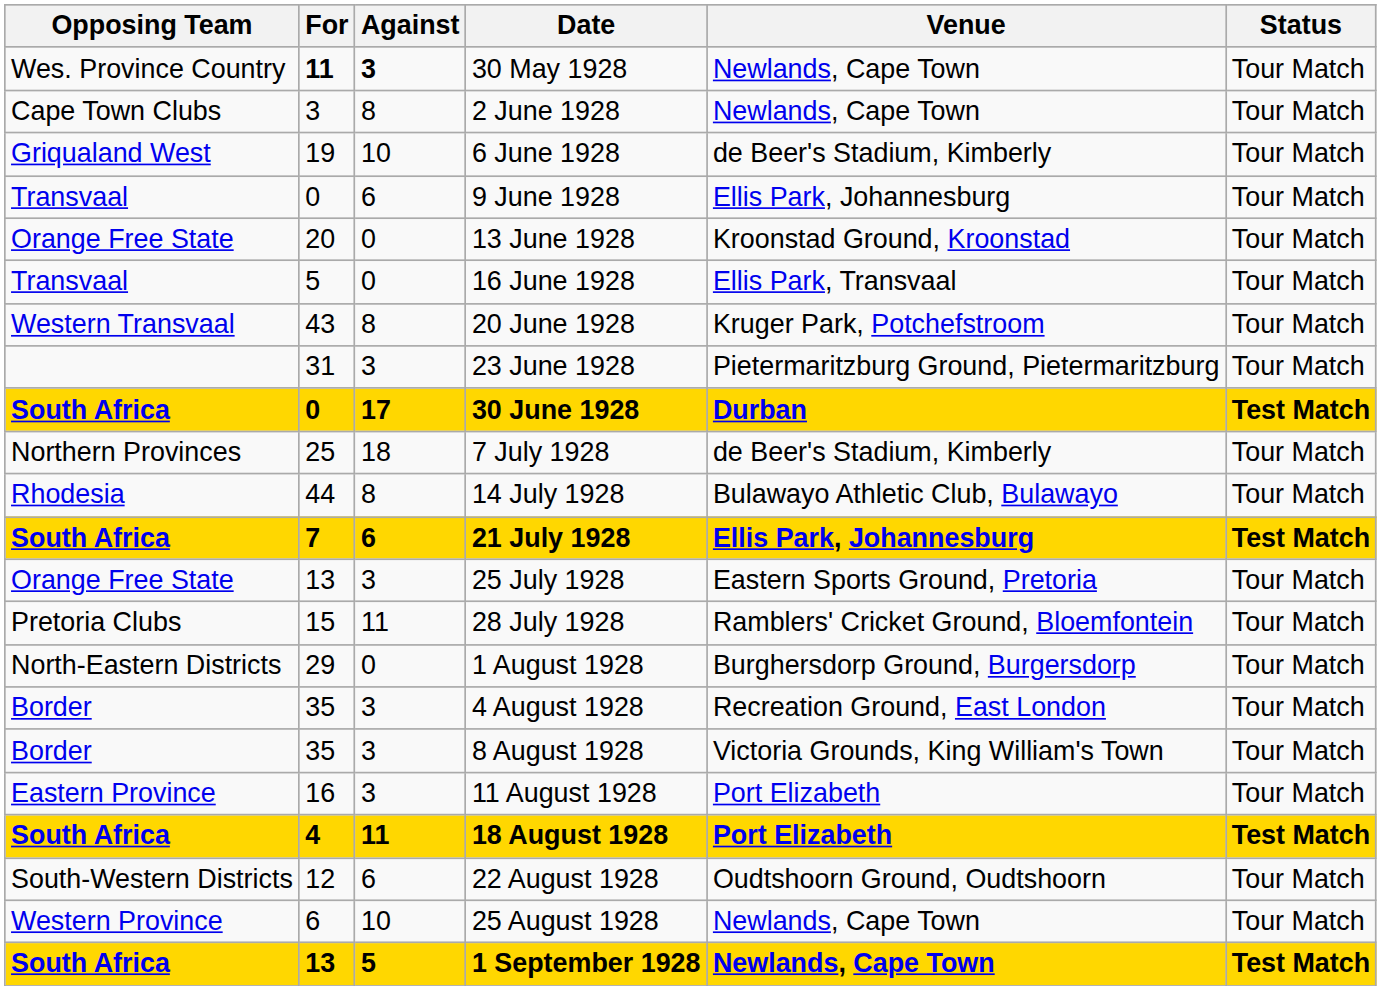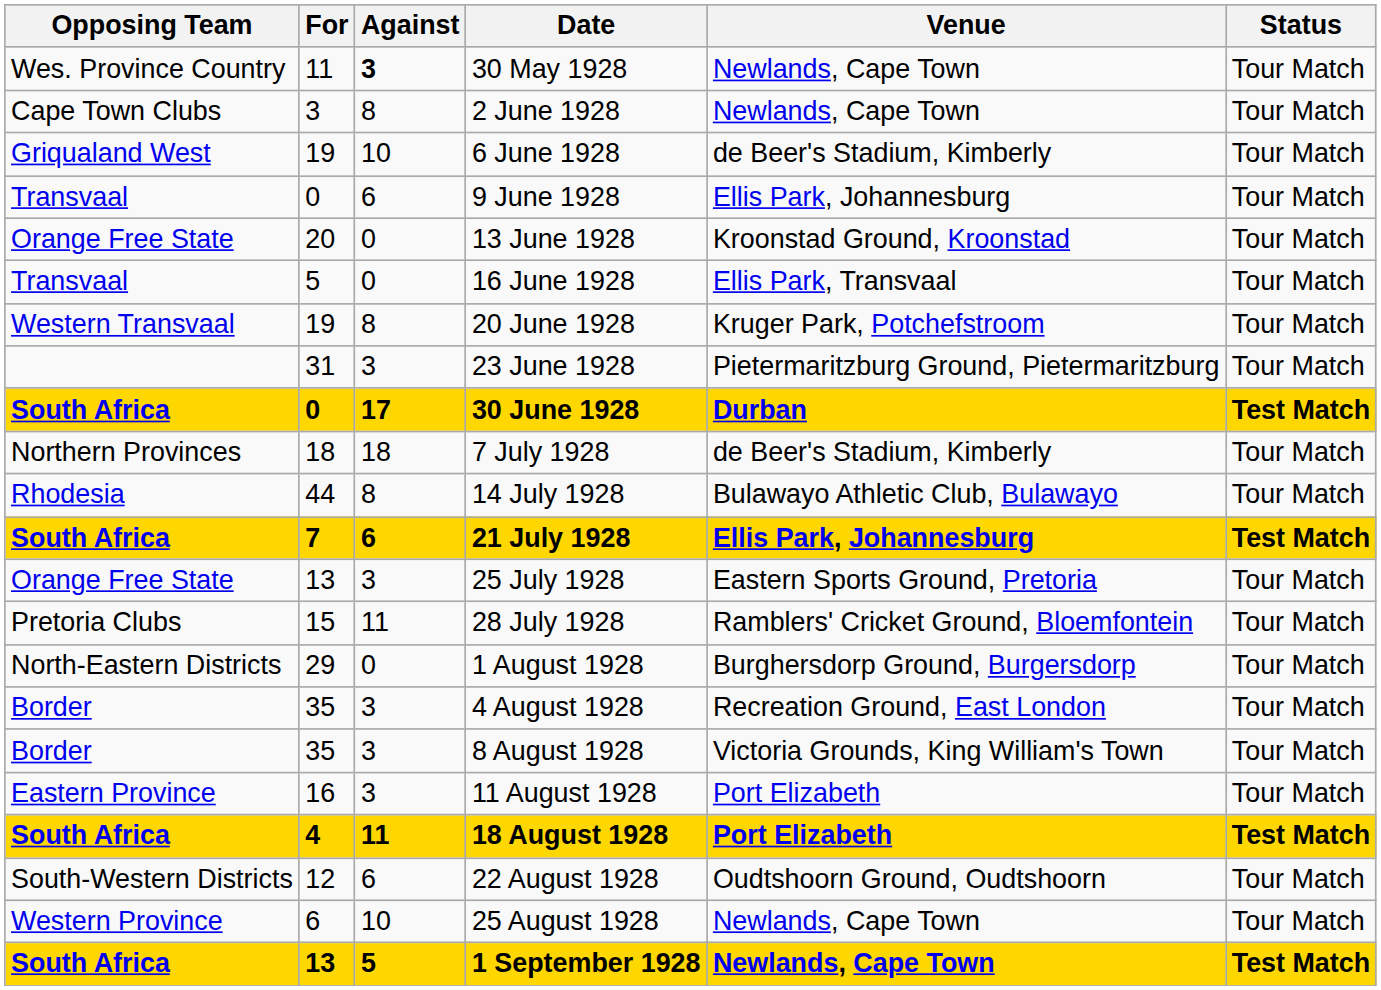30 May 1928 | For: bold -> normal
20 June 1928 | For: 43 -> 19
7 July 1928 | For: 25 -> 18
